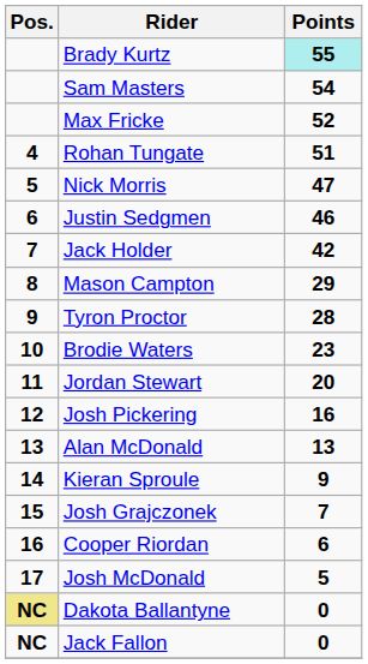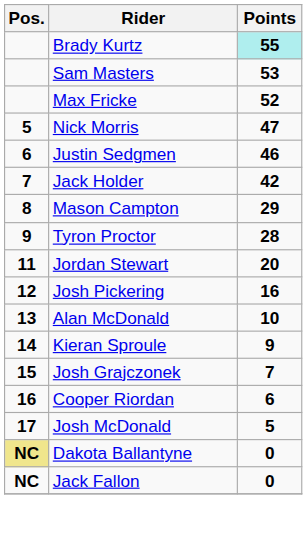Sam Masters | Points: 54 -> 53
- row: 4 | Rohan Tungate | 51
- row: 10 | Brodie Waters | 23
Alan McDonald | Points: 13 -> 10
